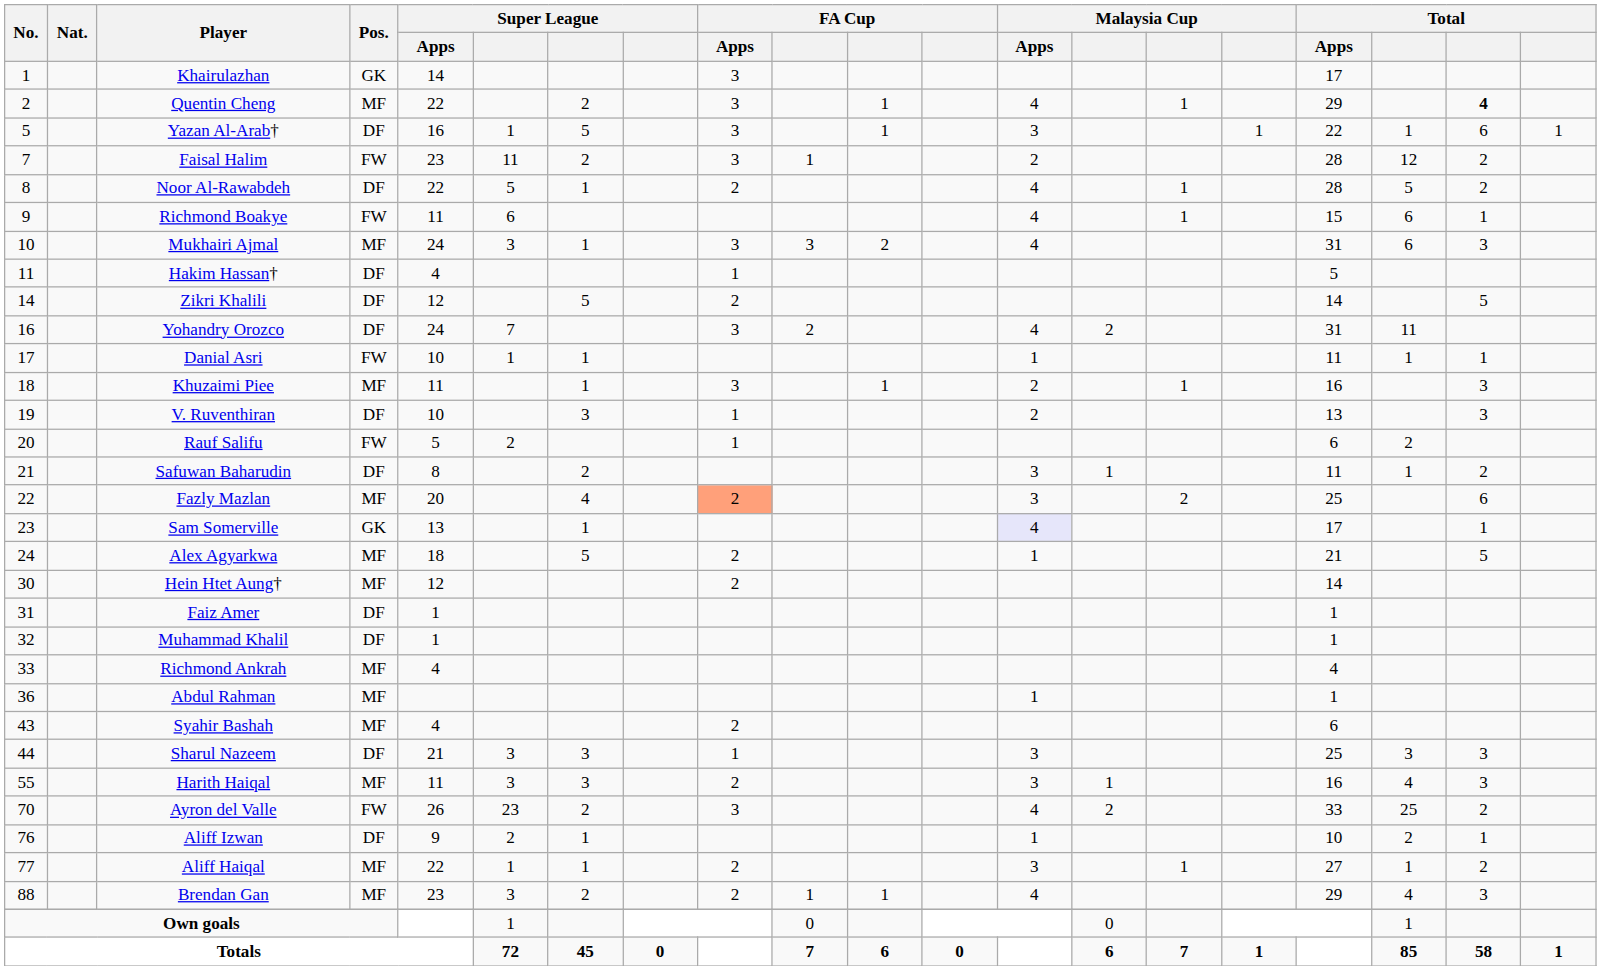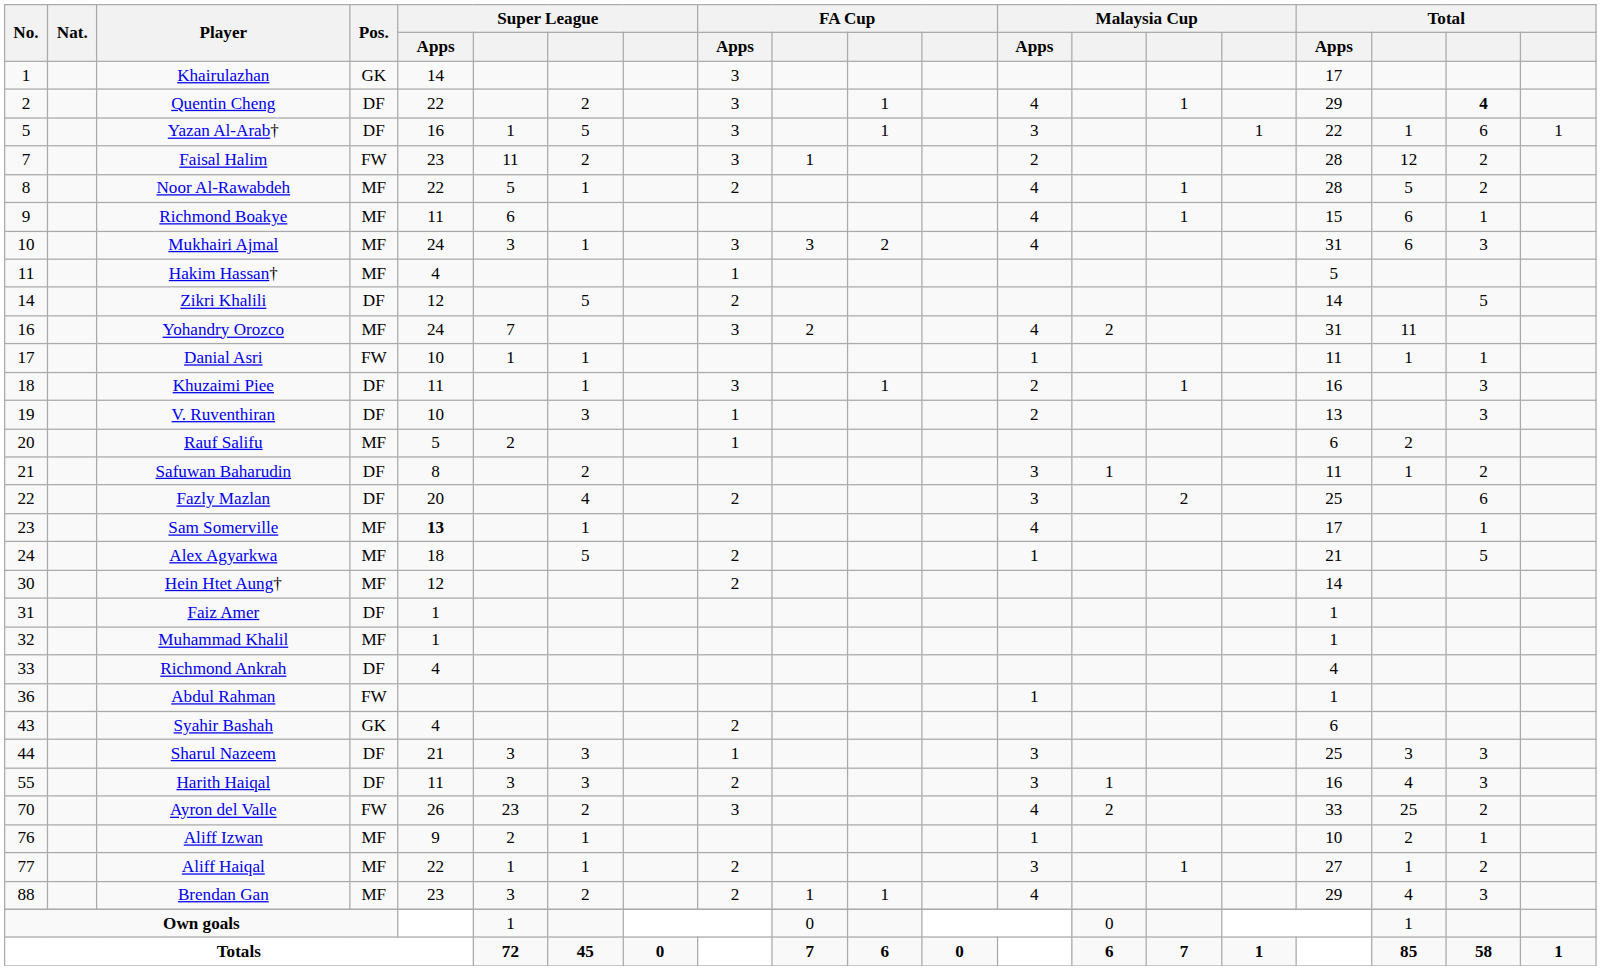Quentin Cheng | Pos.: MF -> DF
Noor Al-Rawabdeh | Pos.: DF -> MF
Richmond Boakye | Pos.: FW -> MF
Hakim Hassan† | Pos.: DF -> MF
Yohandry Orozco | Pos.: DF -> MF
Khuzaimi Piee | Pos.: MF -> DF
Rauf Salifu | Pos.: FW -> MF
Fazly Mazlan | Pos.: MF -> DF
Fazly Mazlan | FA Cup / Apps: lightsalmon background -> no background
Sam Somerville | Pos.: GK -> MF
Sam Somerville | Super League / Apps: normal -> bold
Sam Somerville | Malaysia Cup / Apps: lavender background -> no background
Muhammad Khalil | Pos.: DF -> MF
Richmond Ankrah | Pos.: MF -> DF
Abdul Rahman | Pos.: MF -> FW
Syahir Bashah | Pos.: MF -> GK
Harith Haiqal | Pos.: MF -> DF
Aliff Izwan | Pos.: DF -> MF
